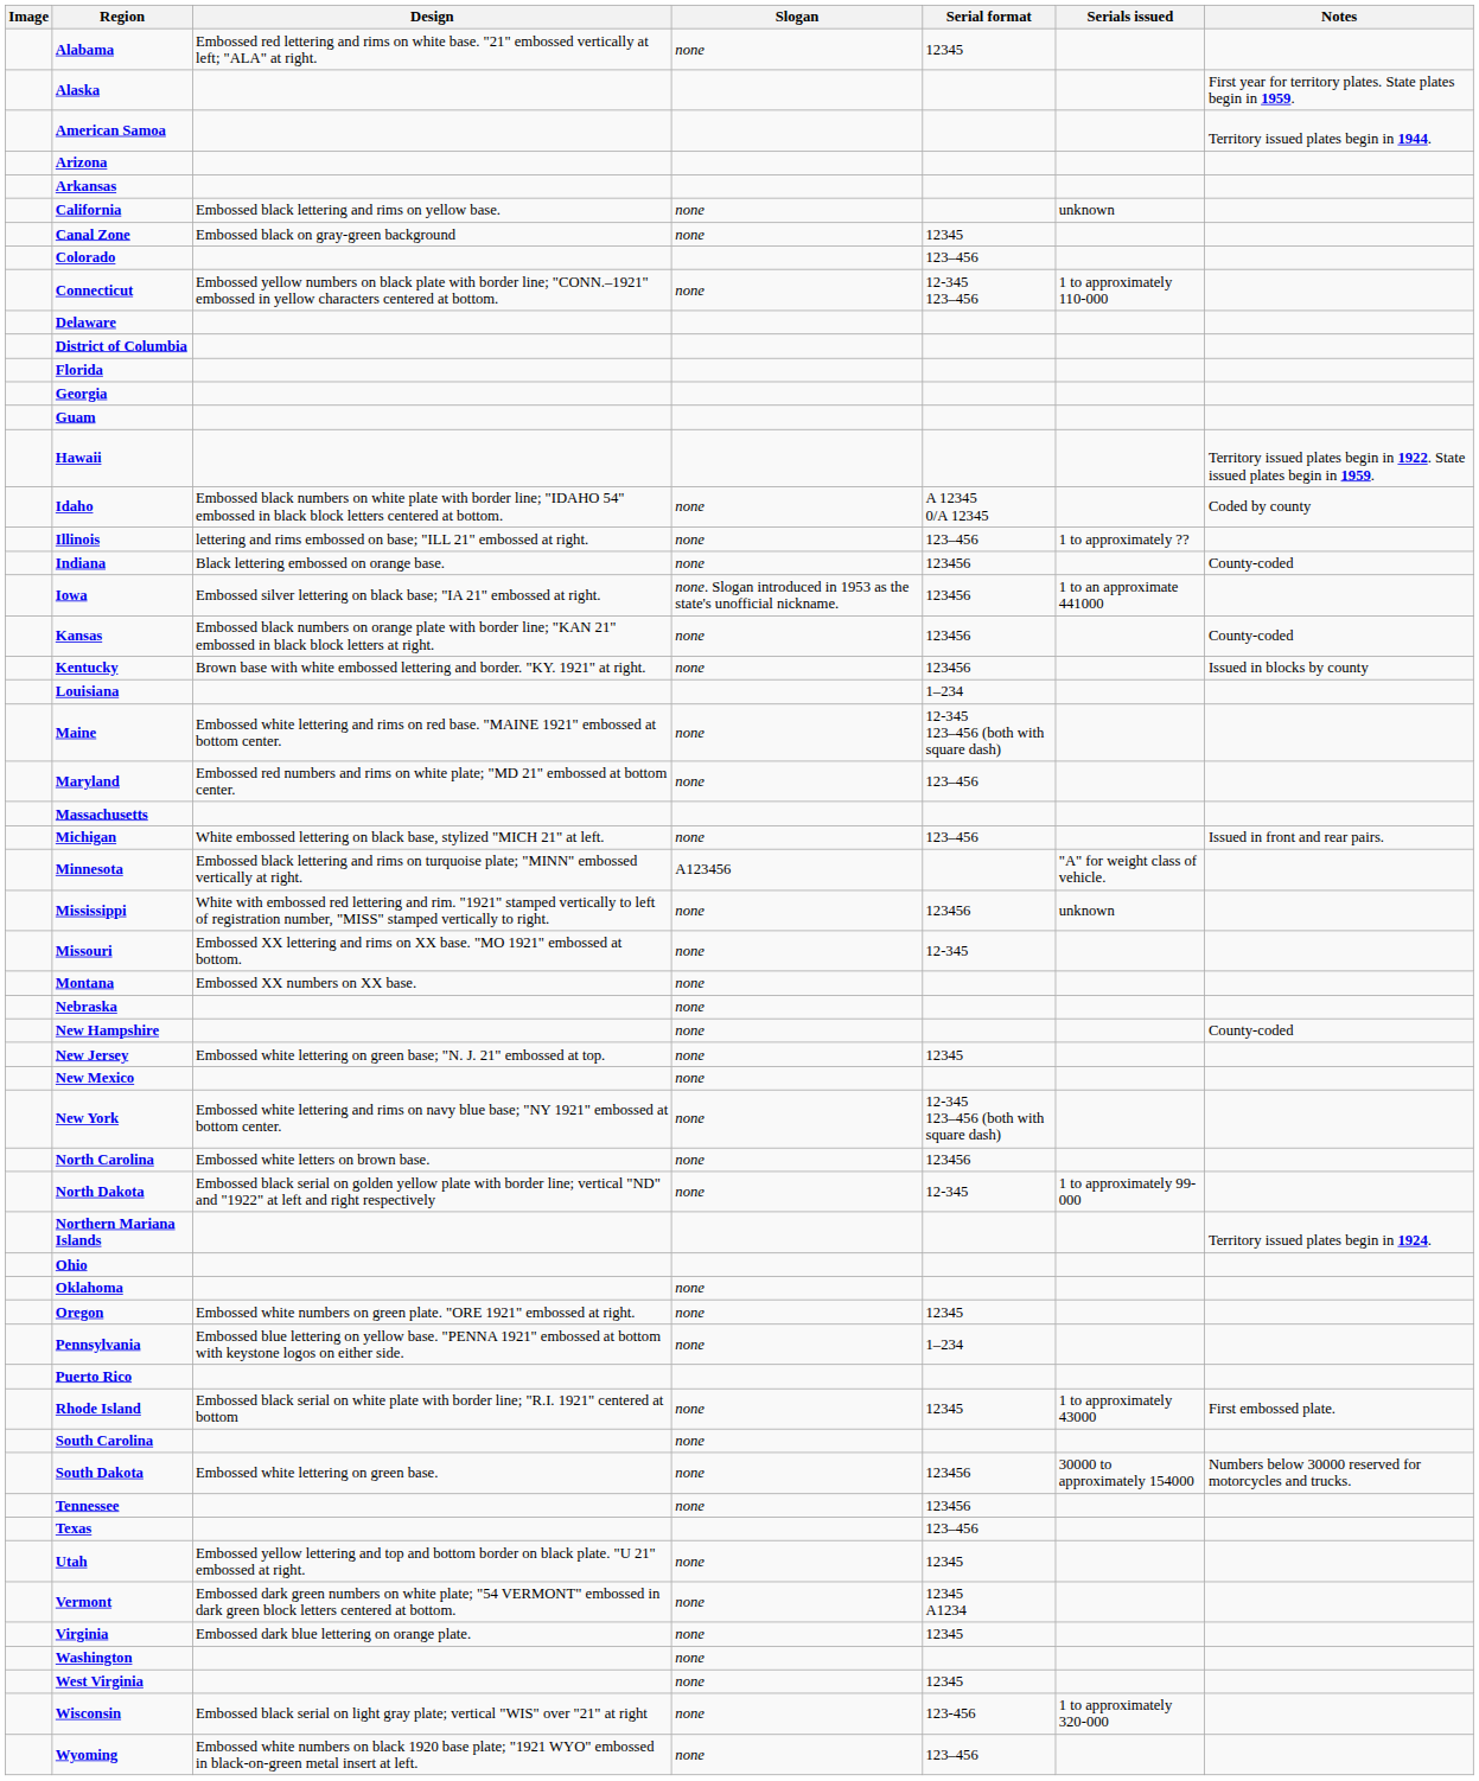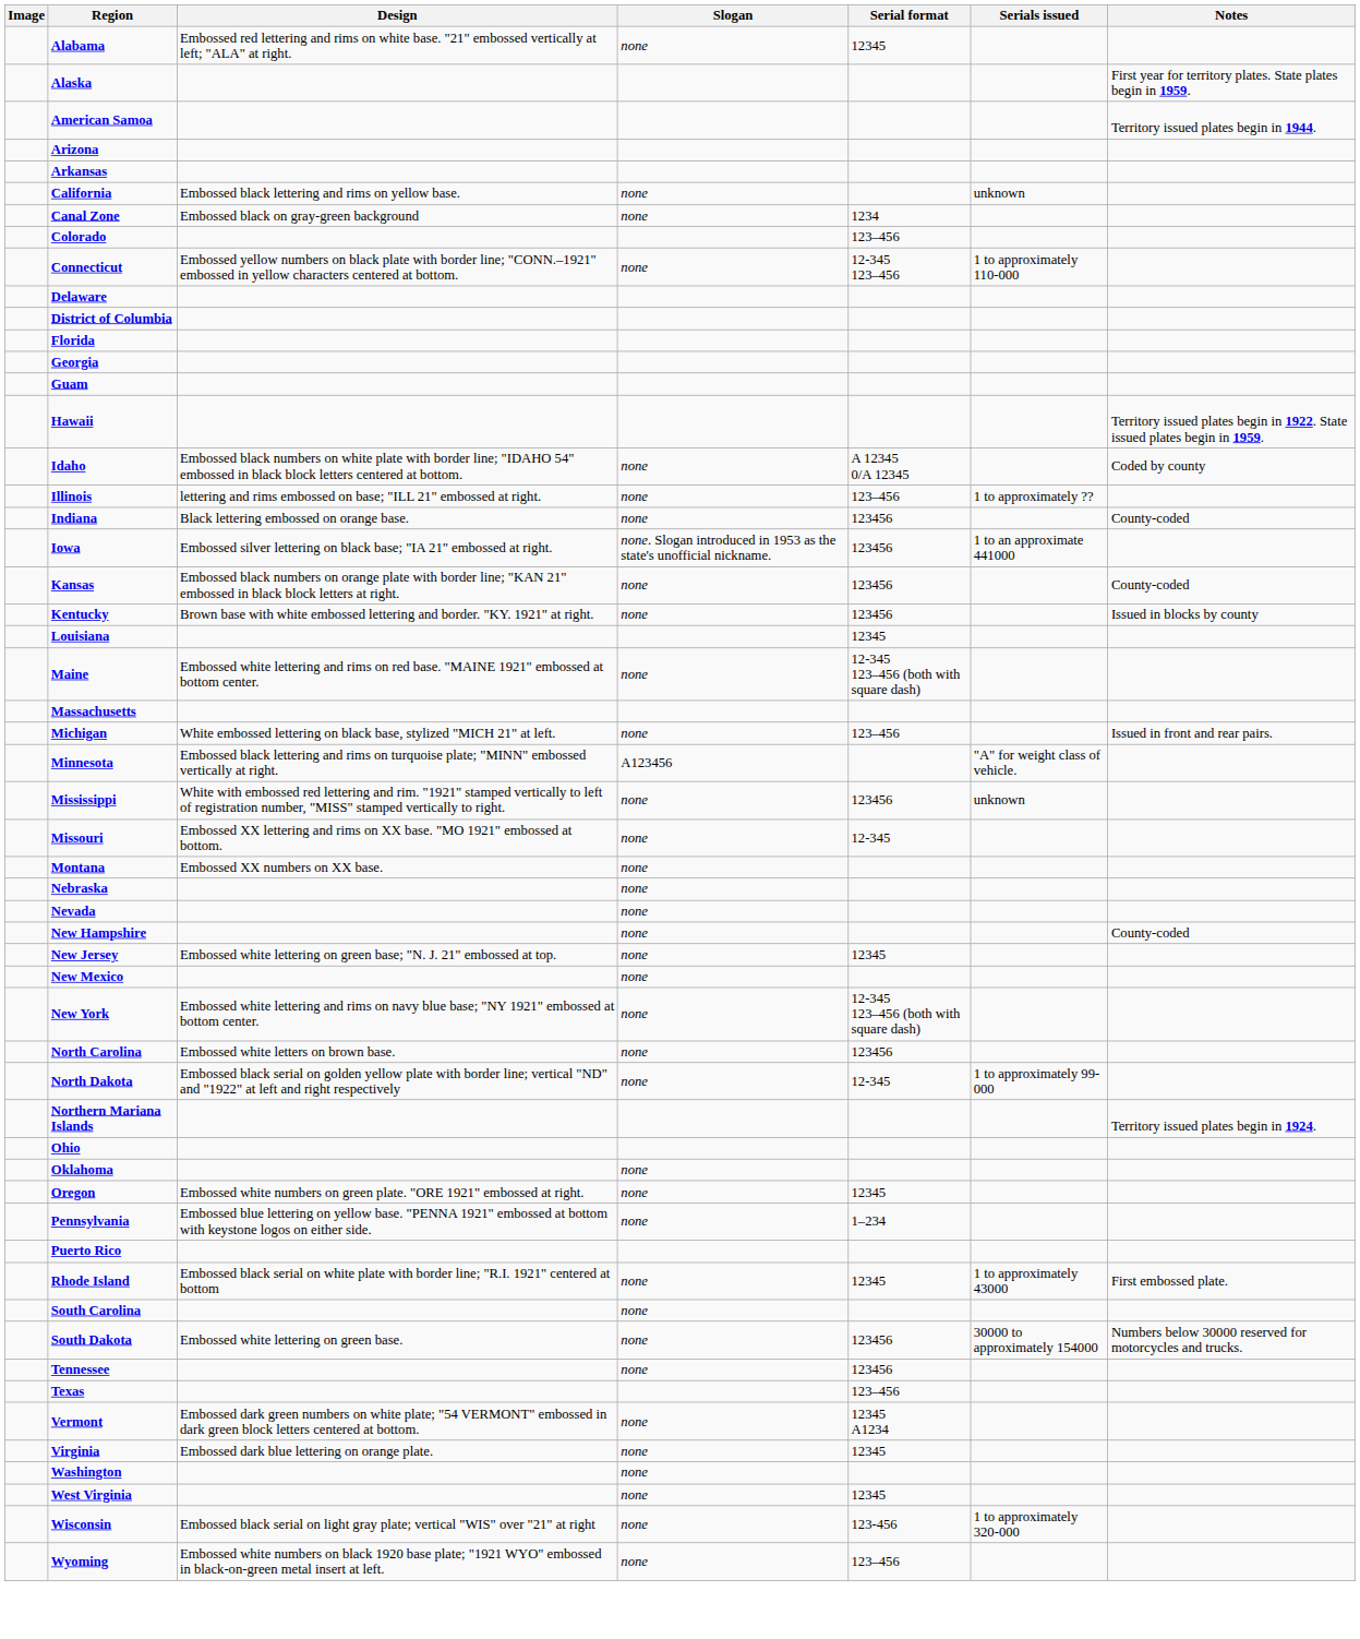Canal Zone | Serial format: 12345 -> 1234
Louisiana | Serial format: 1–234 -> 12345
- row: Maryland | Embossed red numbers and rims on white plate; "MD 21" embossed at bottom center. | none | 123–456
+ row: Nevada | none
- row: Utah | Embossed yellow lettering and top and bottom border on black plate. "U 21" embossed at right. | none | 12345
